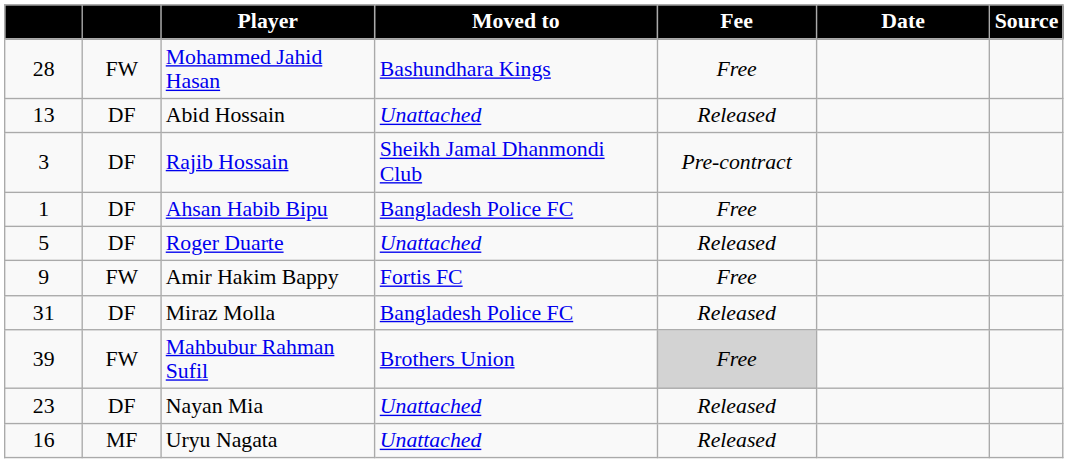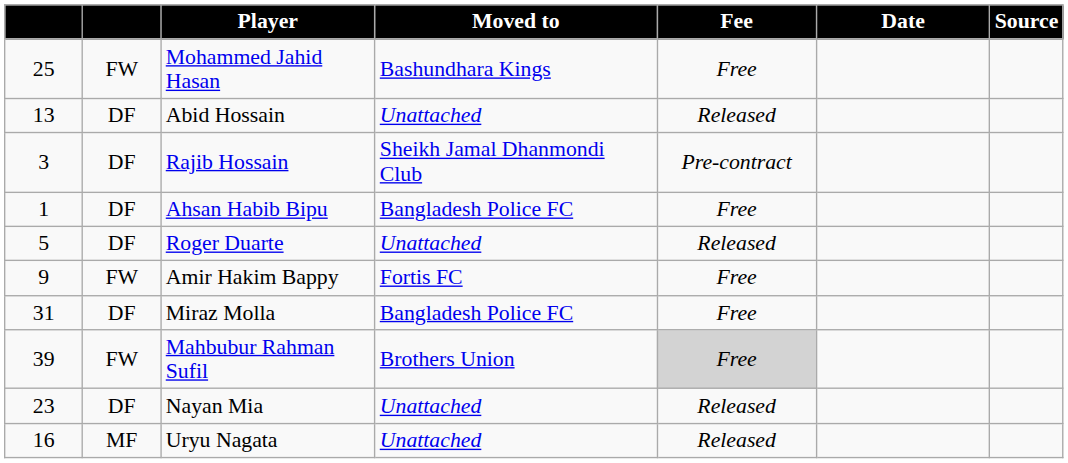Mohammed Jahid Hasan | column 1: 28 -> 25
Miraz Molla | Fee: Released -> Free
